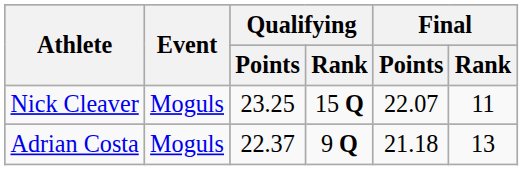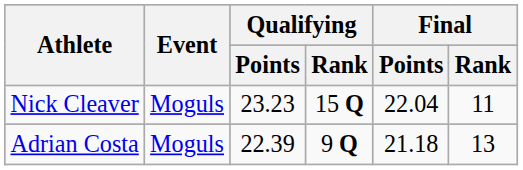Nick Cleaver | Qualifying / Points: 23.25 -> 23.23
Nick Cleaver | Final / Points: 22.07 -> 22.04
Adrian Costa | Qualifying / Points: 22.37 -> 22.39
